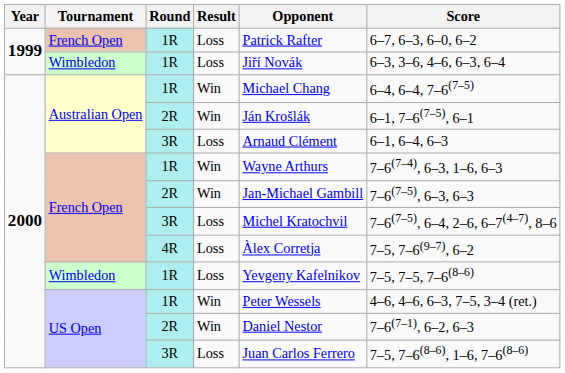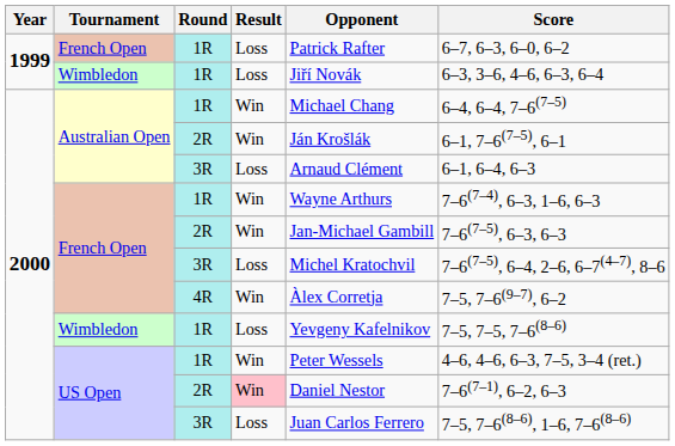French Open / 4R | Result: Loss -> Win
US Open / 2R | Result: no background -> pink background
